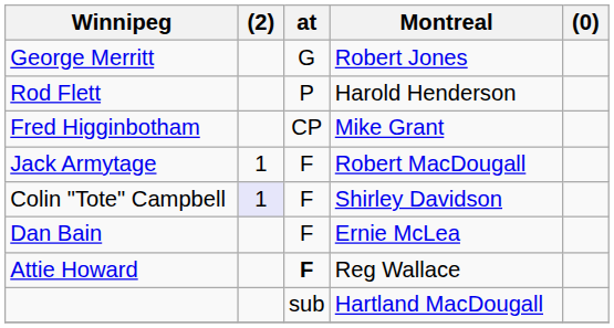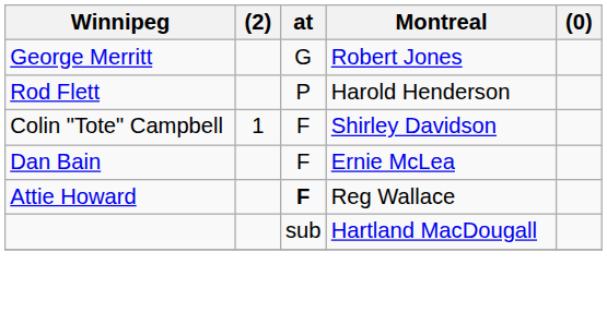- row: Fred Higginbotham | CP | Mike Grant
- row: Jack Armytage | 1 | F | Robert MacDougall
Colin "Tote" Campbell | (2): lavender background -> no background
